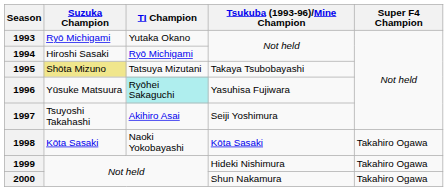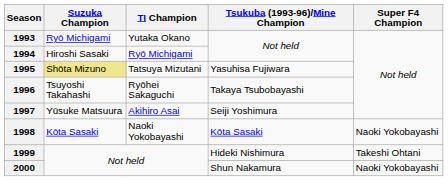1995 | Tsukuba (1993-96)/Mine Champion: Takaya Tsubobayashi -> Yasuhisa Fujiwara
1996 | Suzuka Champion: Yūsuke Matsuura -> Tsuyoshi Takahashi
1996 | TI Champion: paleturquoise background -> no background
1996 | Tsukuba (1993-96)/Mine Champion: Yasuhisa Fujiwara -> Takaya Tsubobayashi
1997 | Suzuka Champion: Tsuyoshi Takahashi -> Yūsuke Matsuura
1998 | Super F4 Champion: Takahiro Ogawa -> Naoki Yokobayashi
1999 | Super F4 Champion: Takahiro Ogawa -> Takeshi Ohtani
2000 | Super F4 Champion: Takahiro Ogawa -> Naoki Yokobayashi
